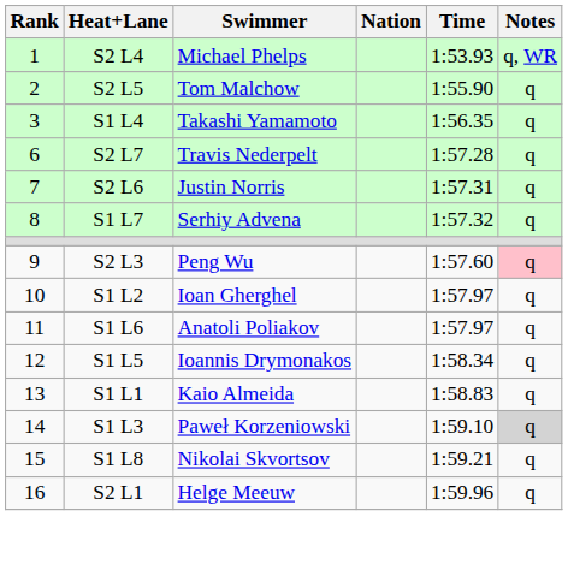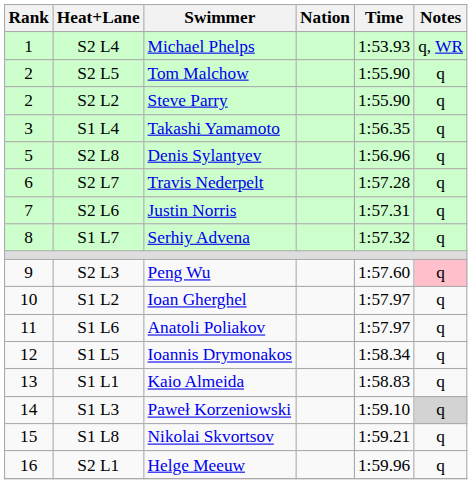+ row: 2 | S2 L2 | Steve Parry | 1:55.90 | q
+ row: 5 | S2 L8 | Denis Sylantyev | 1:56.96 | q
